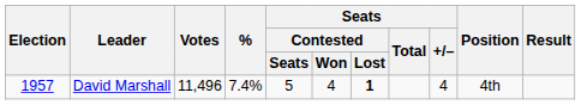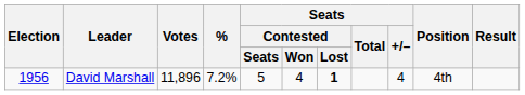David Marshall | Election: 1957 -> 1956
David Marshall | Votes: 11,496 -> 11,896
David Marshall | %: 7.4% -> 7.2%
